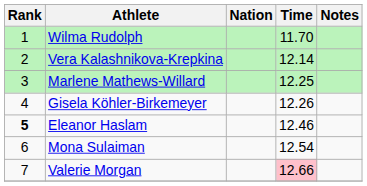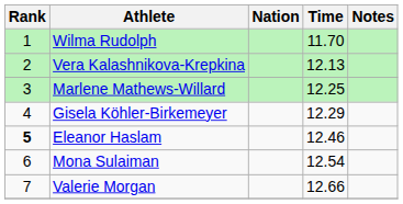Vera Kalashnikova-Krepkina | Time: 12.14 -> 12.13
Gisela Köhler-Birkemeyer | Time: 12.26 -> 12.29
Valerie Morgan | Time: pink background -> no background
